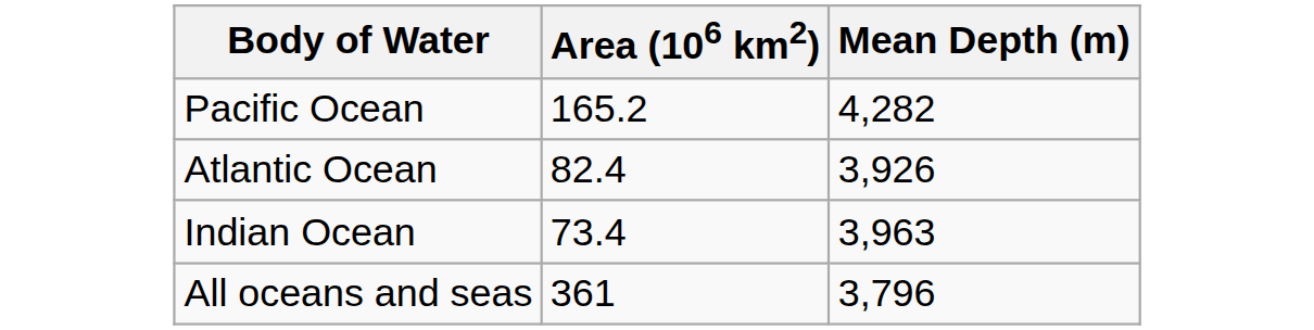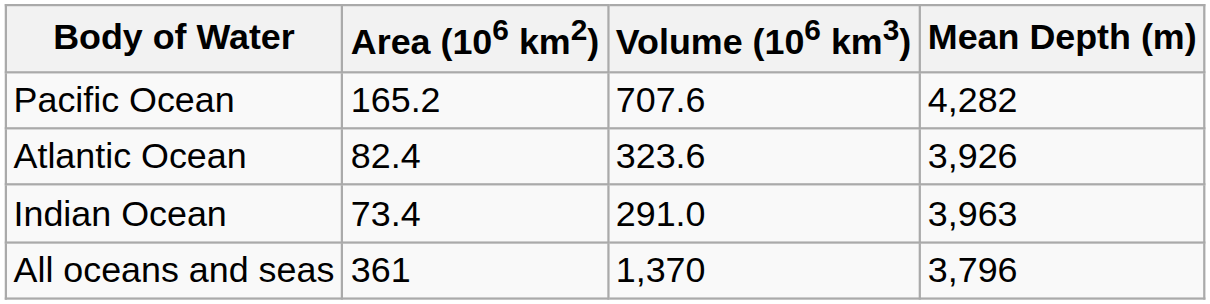+ column: Volume (106 km3) | 707.6 | 323.6 | 291.0 | 1,370
